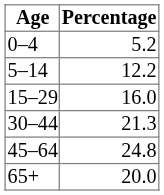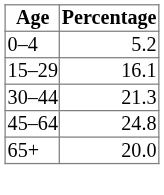- row: 5–14 | 12.2
15–29 | Percentage: 16.0 -> 16.1
